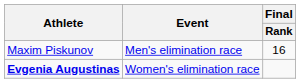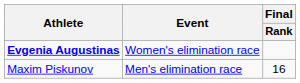rows swapped: Maxim Piskunov <-> Evgenia Augustinas
